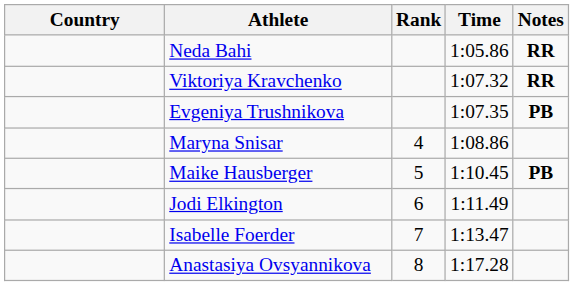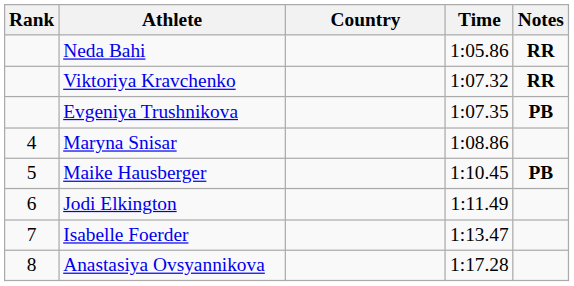columns swapped: Rank <-> Country
